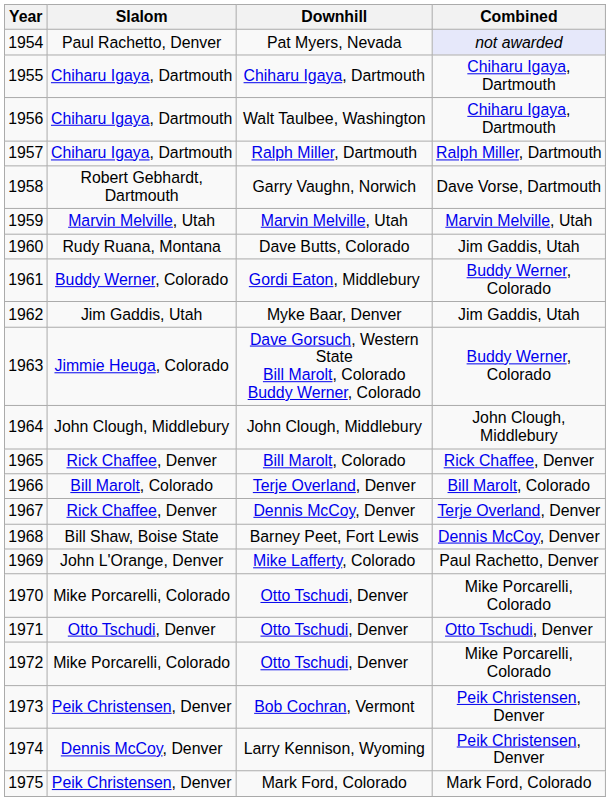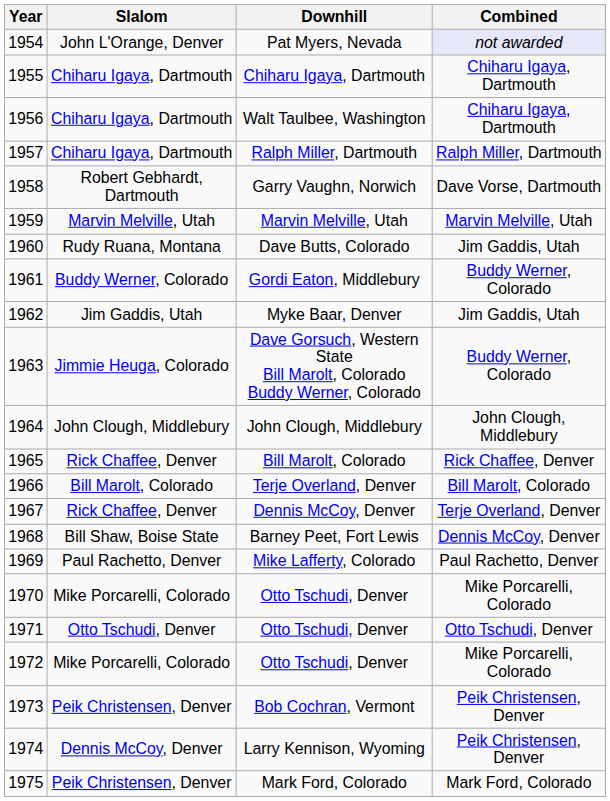Pat Myers, Nevada | Slalom: Paul Rachetto, Denver -> John L'Orange, Denver
Mike Lafferty, Colorado | Slalom: John L'Orange, Denver -> Paul Rachetto, Denver
